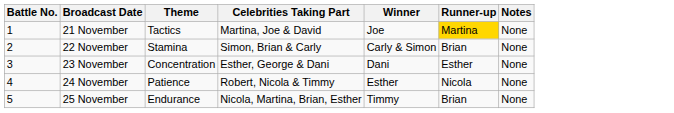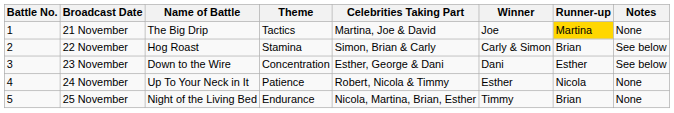+ column: Name of Battle | The Big Drip | Hog Roast | Down to the Wire | Up To Your Neck in It | Night of the Living Bed
22 November | Notes: None -> See below
23 November | Notes: None -> See below
